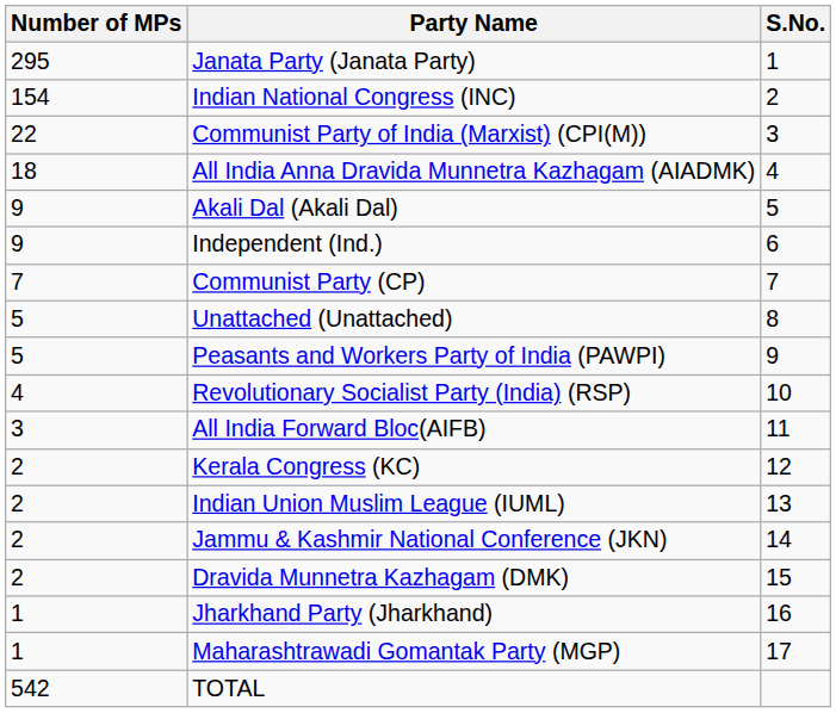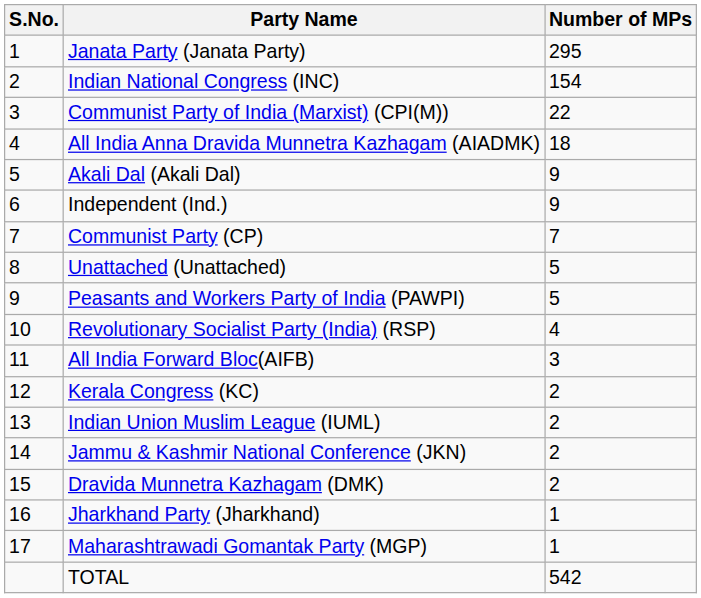columns swapped: S.No. <-> Number of MPs
